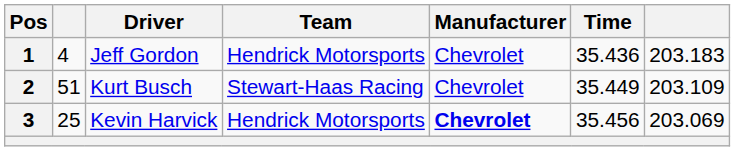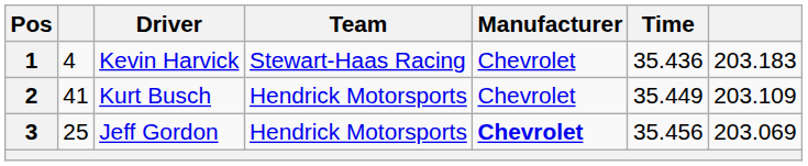1 | Driver: Jeff Gordon -> Kevin Harvick
1 | Team: Hendrick Motorsports -> Stewart-Haas Racing
2 | column 2: 51 -> 41
2 | Team: Stewart-Haas Racing -> Hendrick Motorsports
3 | Driver: Kevin Harvick -> Jeff Gordon
